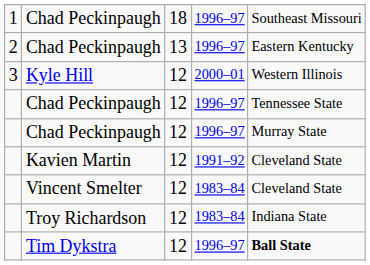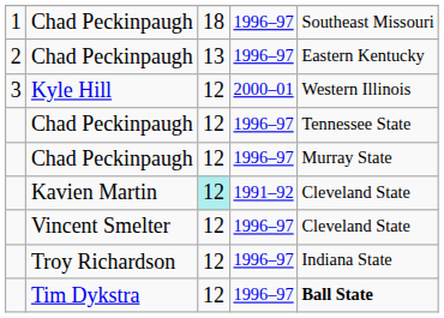Kavien Martin | column 3: no background -> paleturquoise background
Vincent Smelter | column 4: 1983–84 -> 1996–97
Troy Richardson | column 4: 1983–84 -> 1996–97
